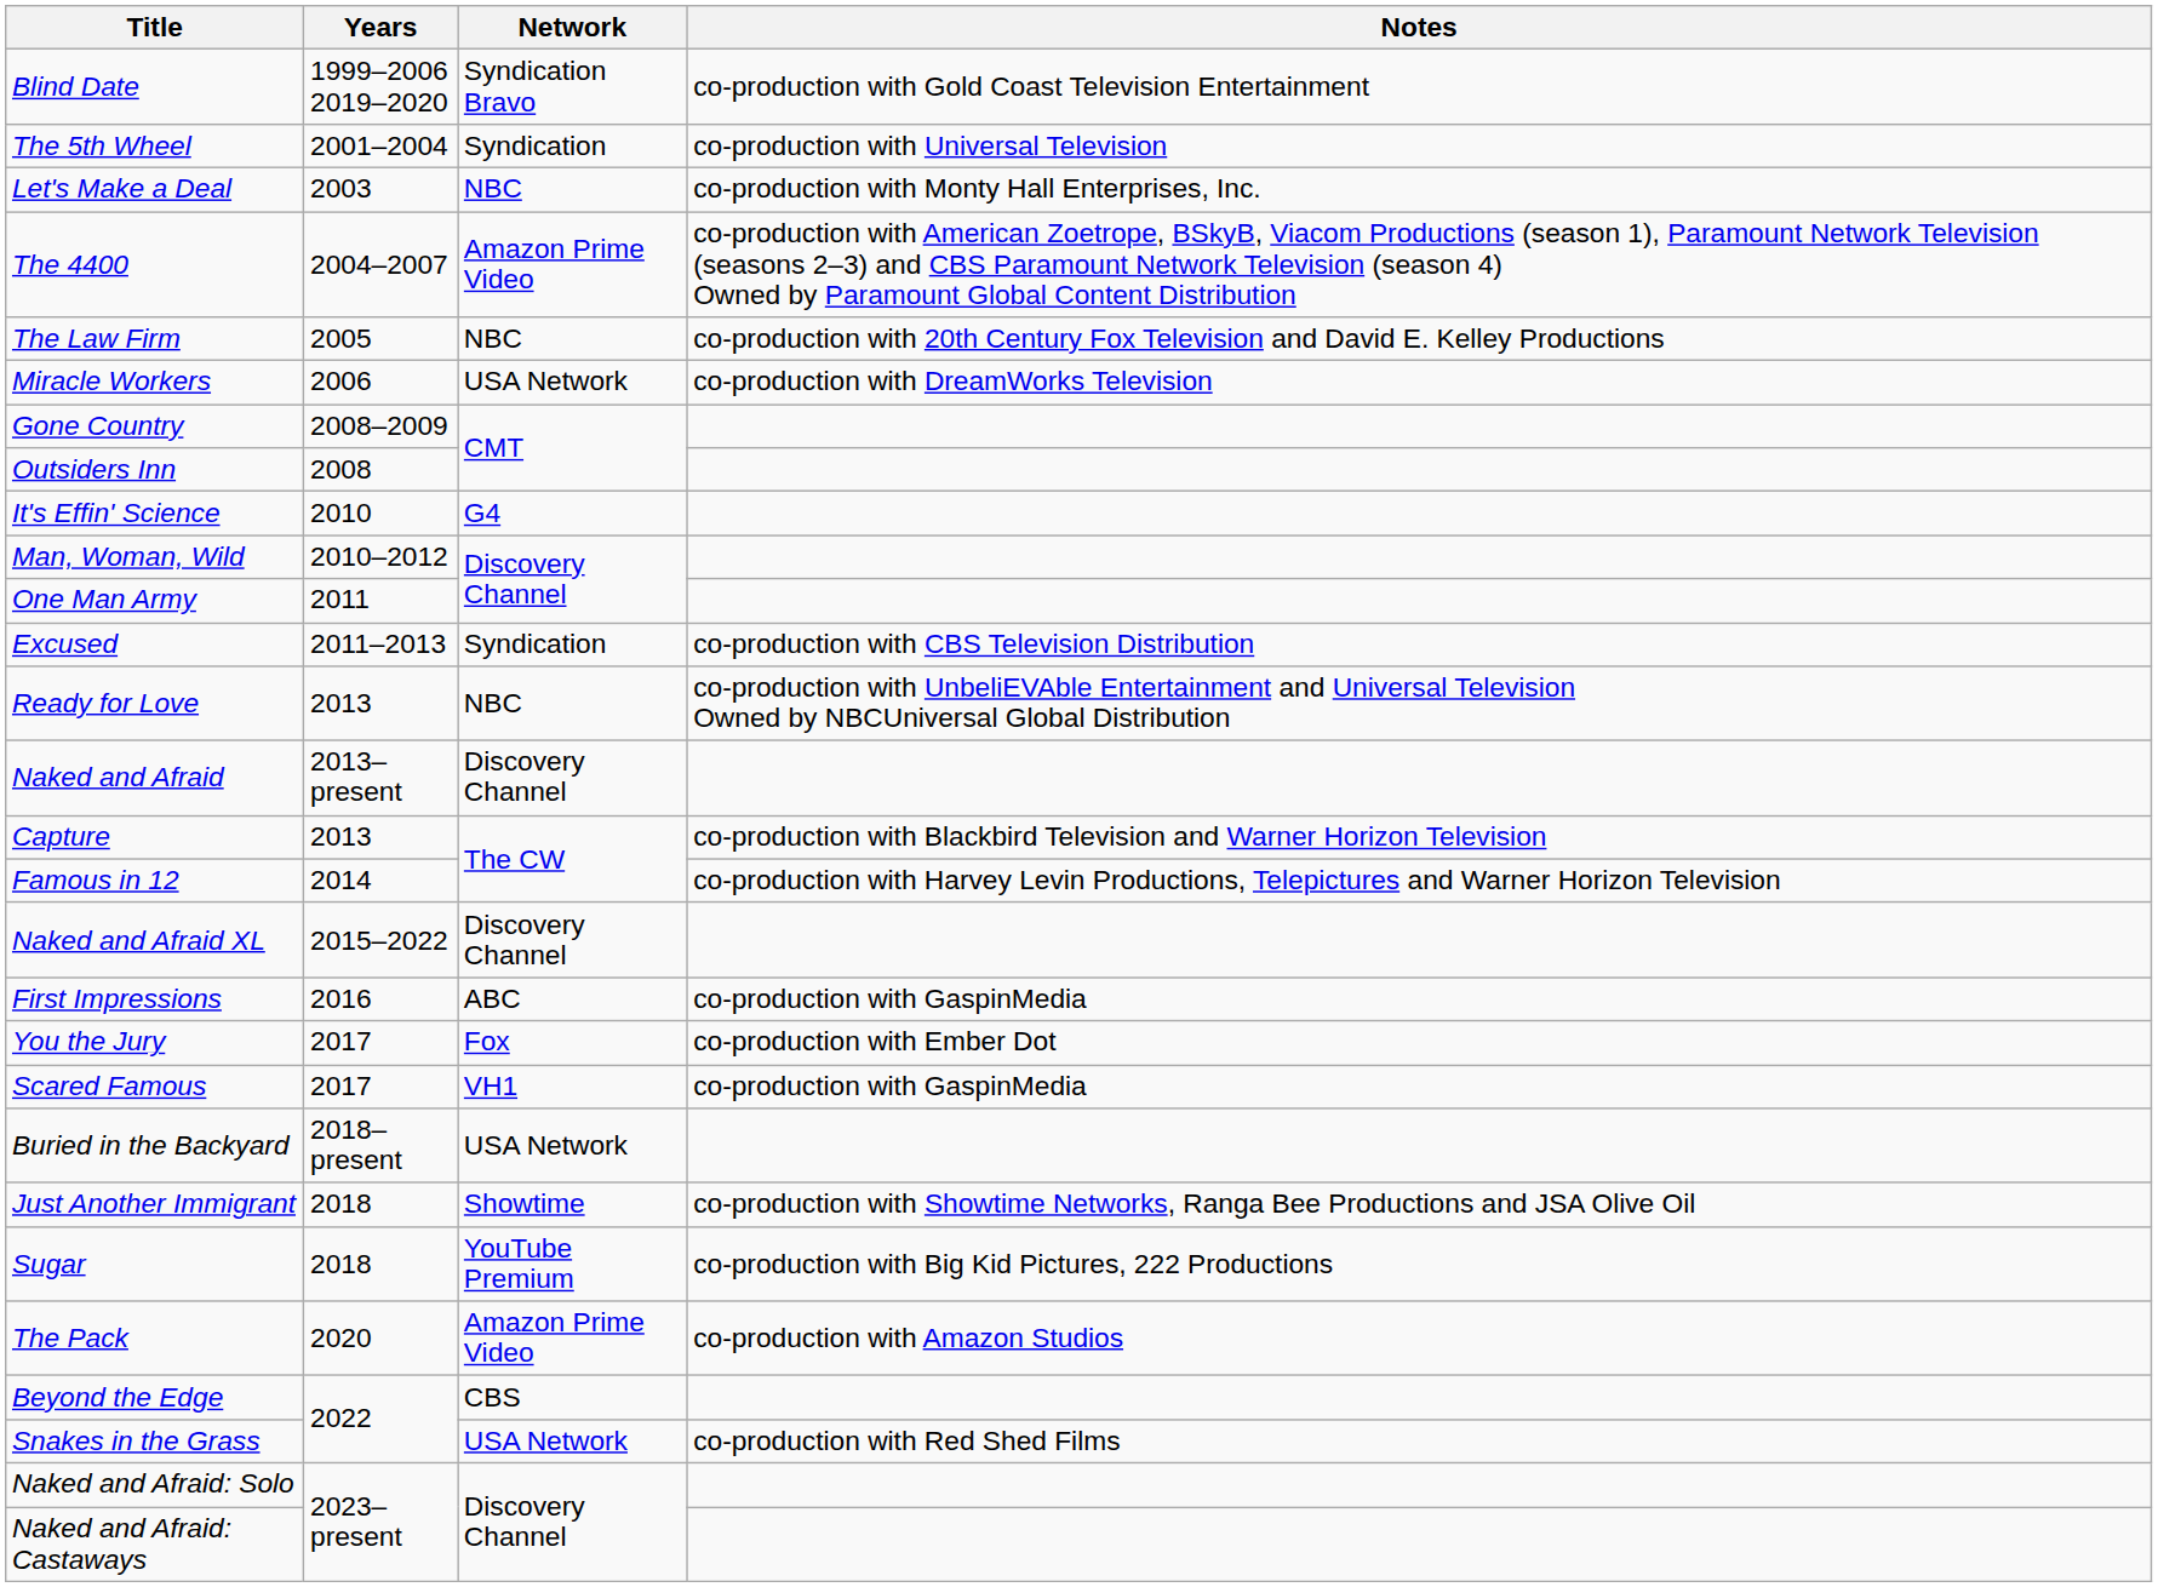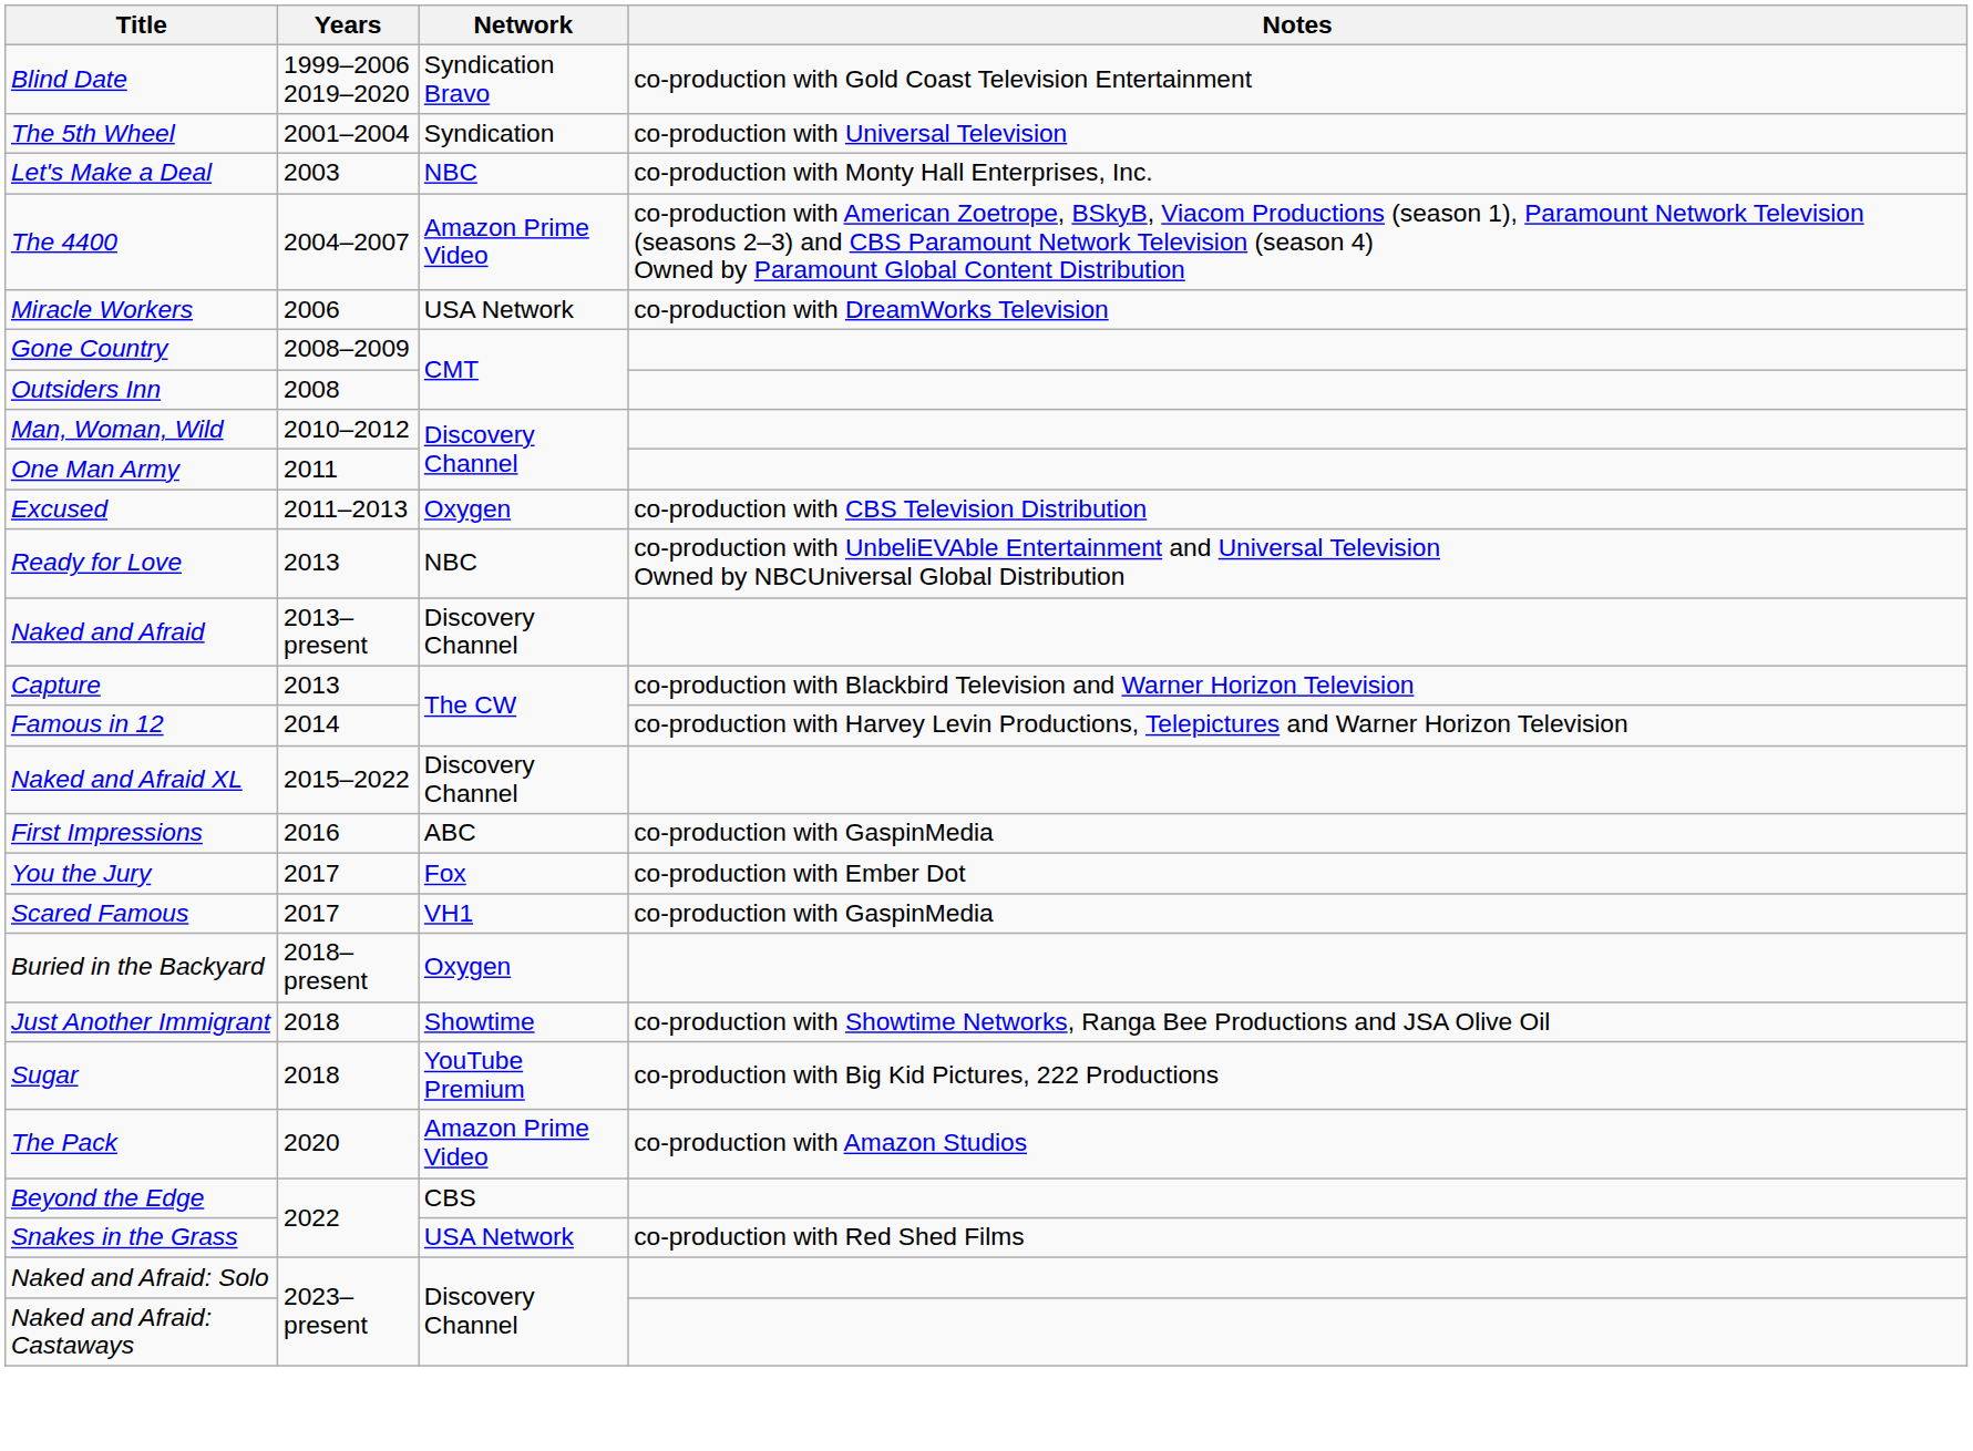- row: The Law Firm | 2005 | NBC | co-production with 20th Century Fox Television and David E. Kelley Productions
- row: It's Effin' Science | 2010 | G4
Excused | Network: Syndication -> Oxygen
Buried in the Backyard | Network: USA Network -> Oxygen
